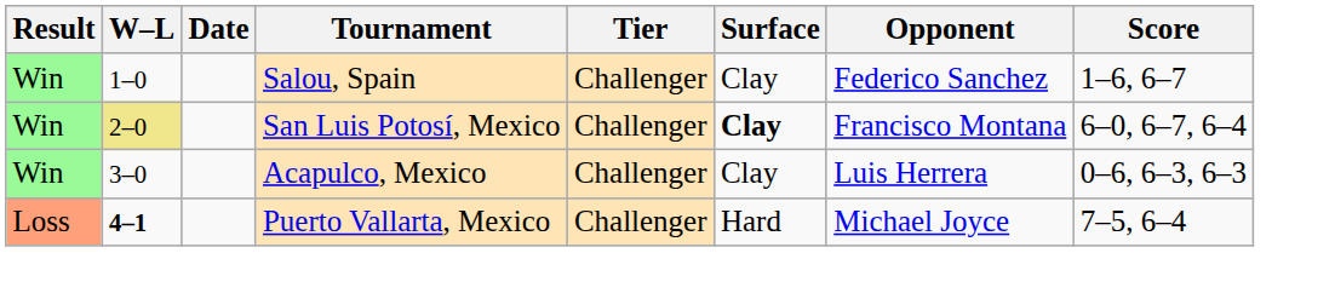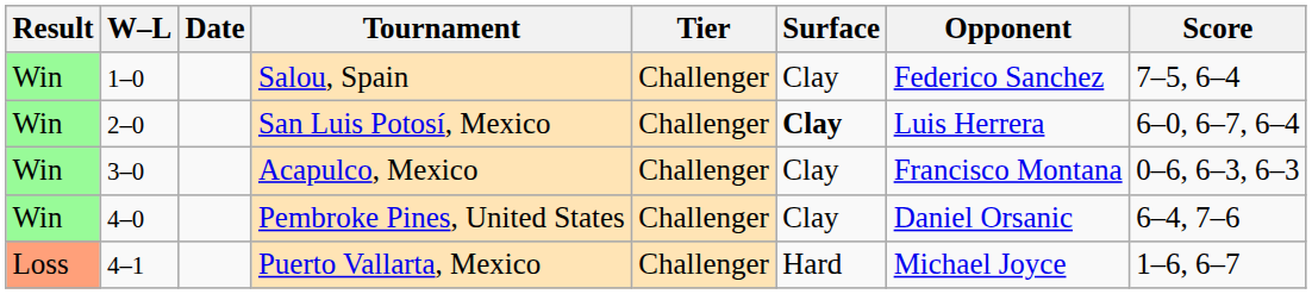Salou, Spain | Score: 1–6, 6–7 -> 7–5, 6–4
San Luis Potosí, Mexico | W–L: khaki background -> no background
San Luis Potosí, Mexico | Opponent: Francisco Montana -> Luis Herrera
Acapulco, Mexico | Opponent: Luis Herrera -> Francisco Montana
+ row: Win | 4–0 | Pembroke Pines, United States | Challenger | Clay | Daniel Orsanic | 6–4, 7–6
Puerto Vallarta, Mexico | W–L: bold -> normal
Puerto Vallarta, Mexico | Score: 7–5, 6–4 -> 1–6, 6–7
